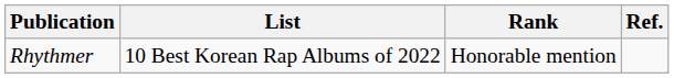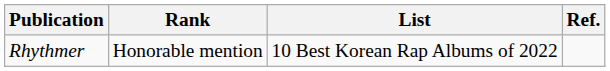columns swapped: List <-> Rank
